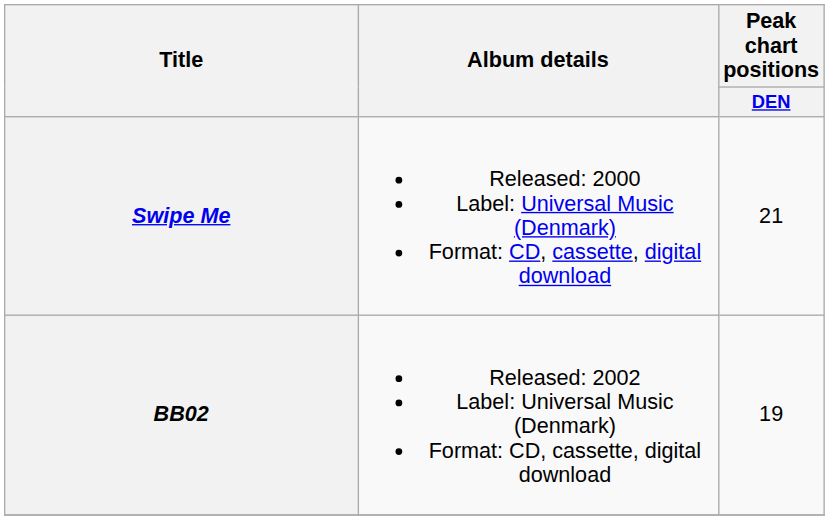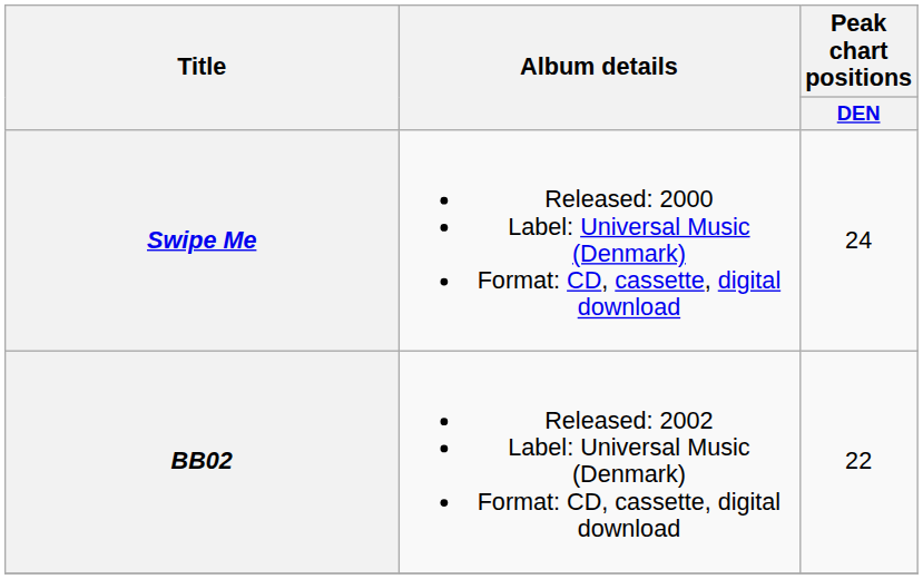Swipe Me | Peak chart positions / DEN: 21 -> 24
BB02 | Peak chart positions / DEN: 19 -> 22
